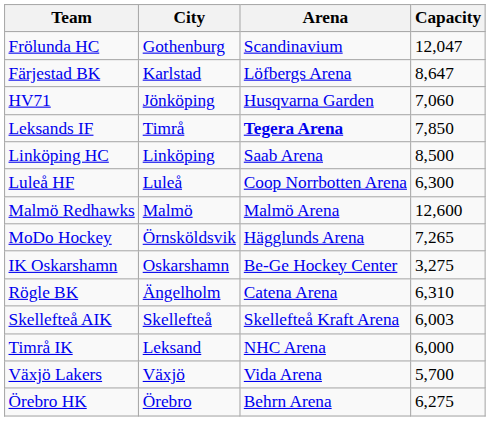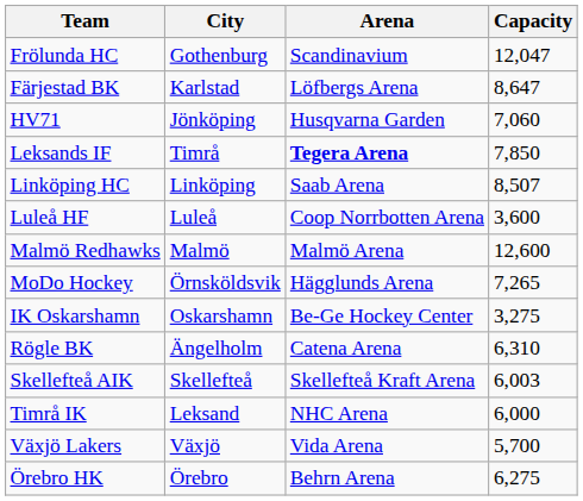Linköping HC | Capacity: 8,500 -> 8,507
Luleå HF | Capacity: 6,300 -> 3,600
